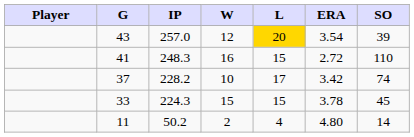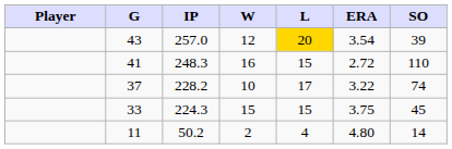37 | ERA: 3.42 -> 3.22
33 | ERA: 3.78 -> 3.75
